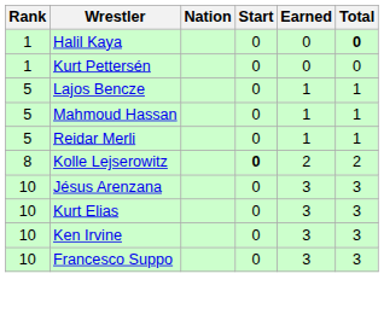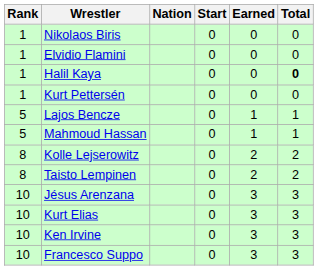+ row: 1 | Nikolaos Biris | 0 | 0 | 0
+ row: 1 | Elvidio Flamini | 0 | 0 | 0
- row: 5 | Reidar Merli | 0 | 1 | 1
Kolle Lejserowitz | Start: bold -> normal
+ row: 8 | Taisto Lempinen | 0 | 2 | 2
